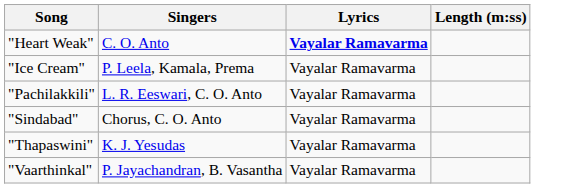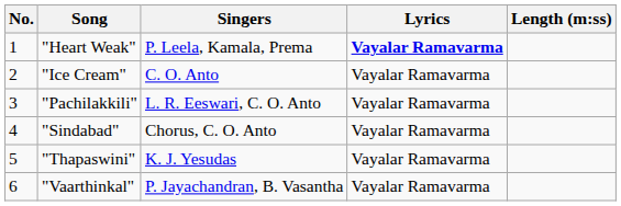+ column: No. | 1 | 2 | 3 | 4 | 5 | 6
"Heart Weak" | Singers: C. O. Anto -> P. Leela, Kamala, Prema
"Ice Cream" | Singers: P. Leela, Kamala, Prema -> C. O. Anto
